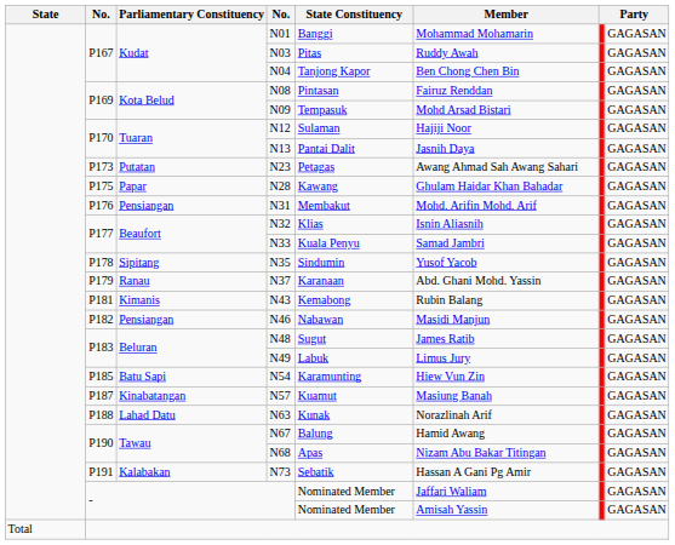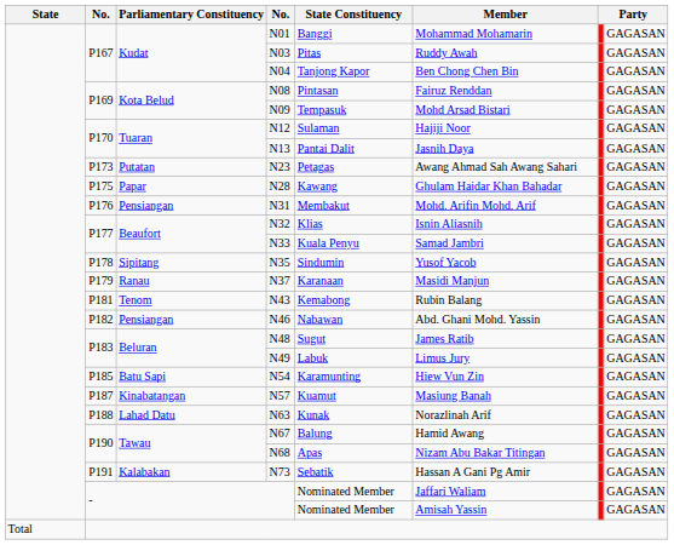N37 | Member: Abd. Ghani Mohd. Yassin -> Masidi Manjun
N43 | Parliamentary Constituency: Kimanis -> Tenom
N46 | Member: Masidi Manjun -> Abd. Ghani Mohd. Yassin
